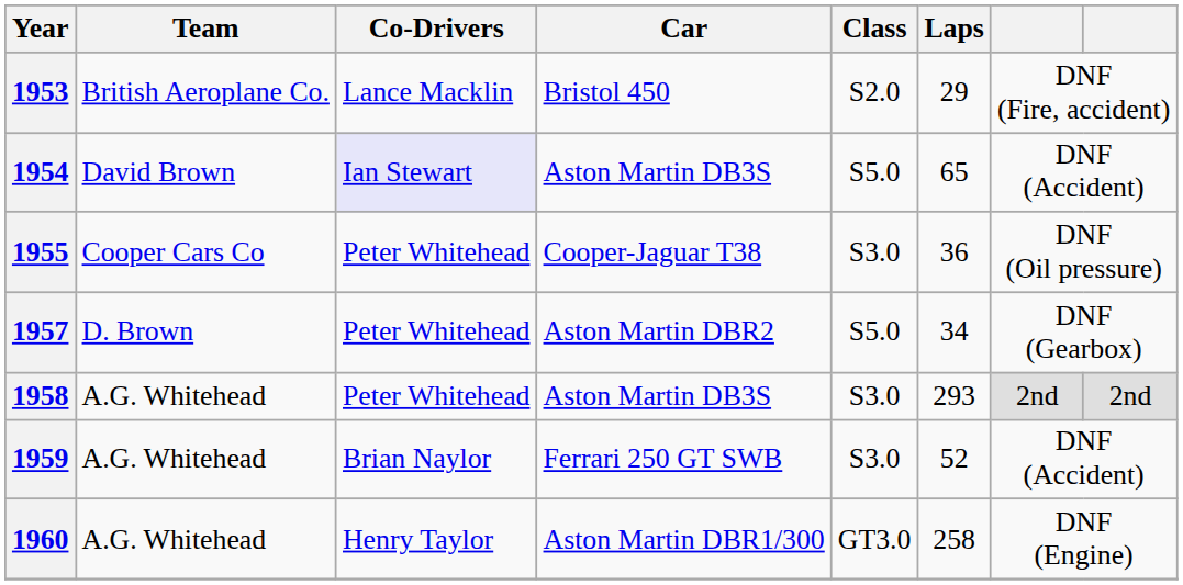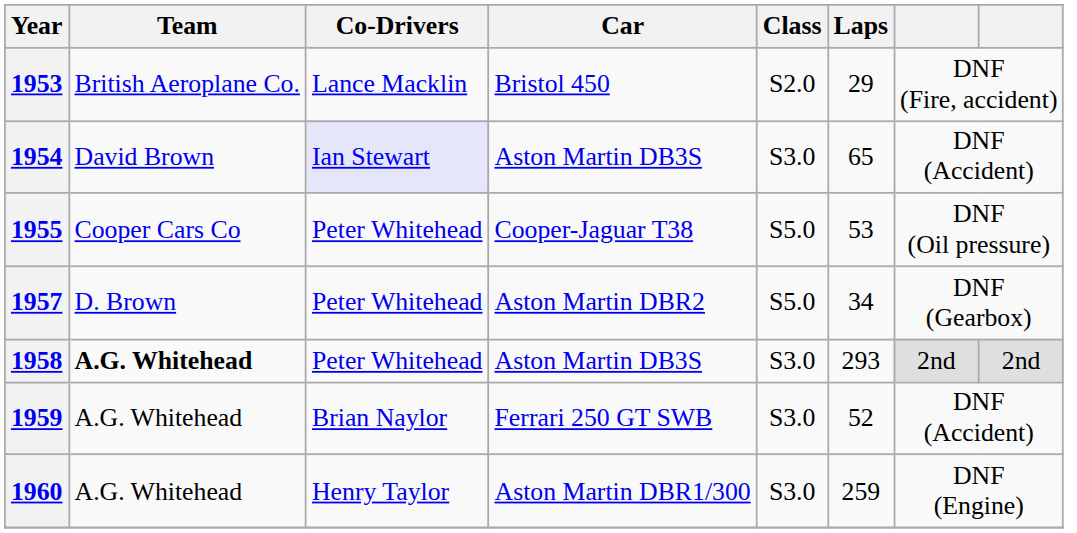1954 | Class: S5.0 -> S3.0
1955 | Class: S3.0 -> S5.0
1955 | Laps: 36 -> 53
1958 | Team: normal -> bold
1960 | Class: GT3.0 -> S3.0
1960 | Laps: 258 -> 259
